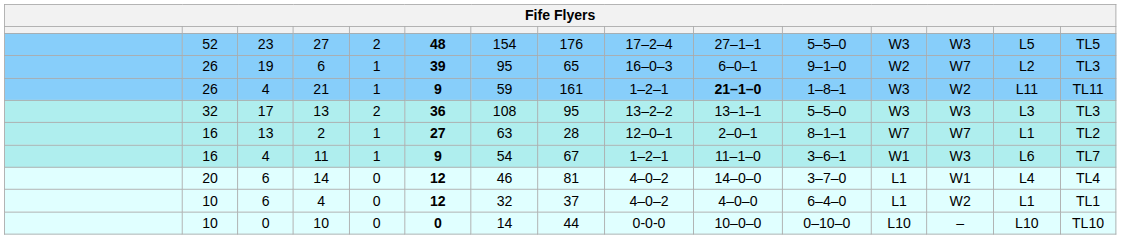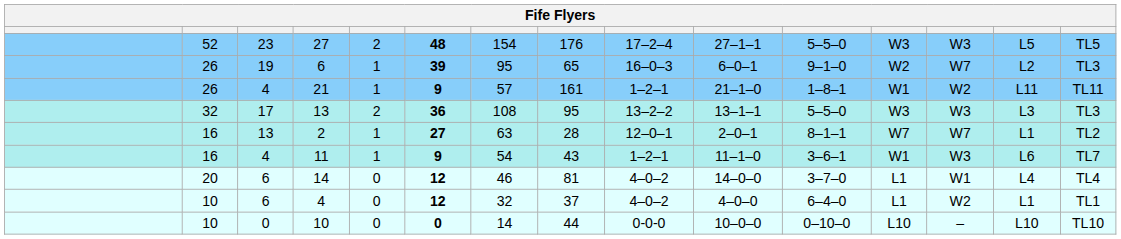21 | column 7: 59 -> 57
21 | column 10: bold -> normal
21 | column 12: W3 -> W1
11 | column 8: 67 -> 43
